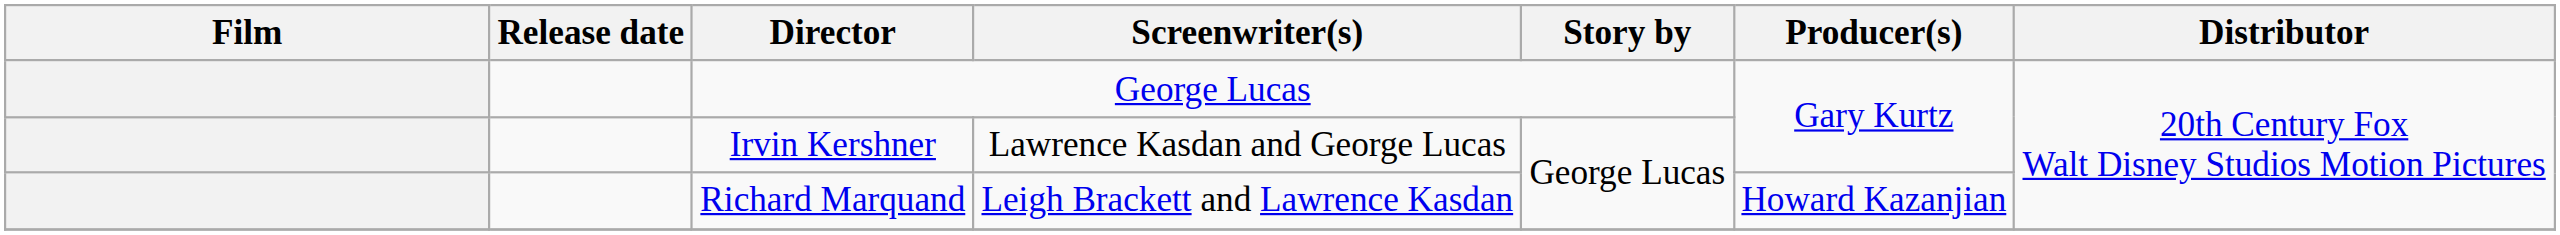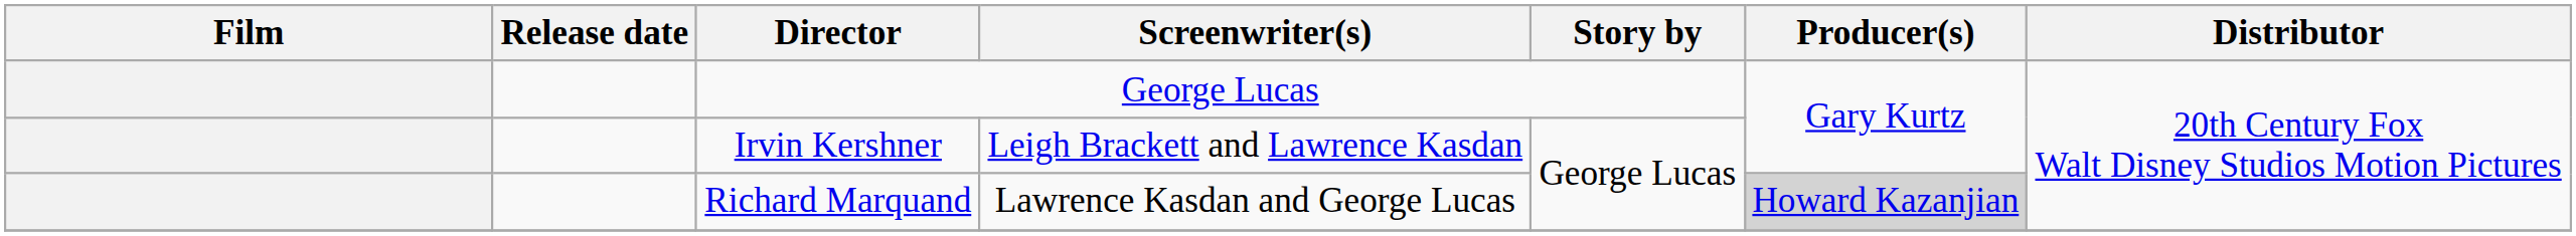Irvin Kershner | Screenwriter(s): Lawrence Kasdan and George Lucas -> Leigh Brackett and Lawrence Kasdan
Richard Marquand | Screenwriter(s): Leigh Brackett and Lawrence Kasdan -> Lawrence Kasdan and George Lucas
Richard Marquand | Producer(s): no background -> lightgrey background
